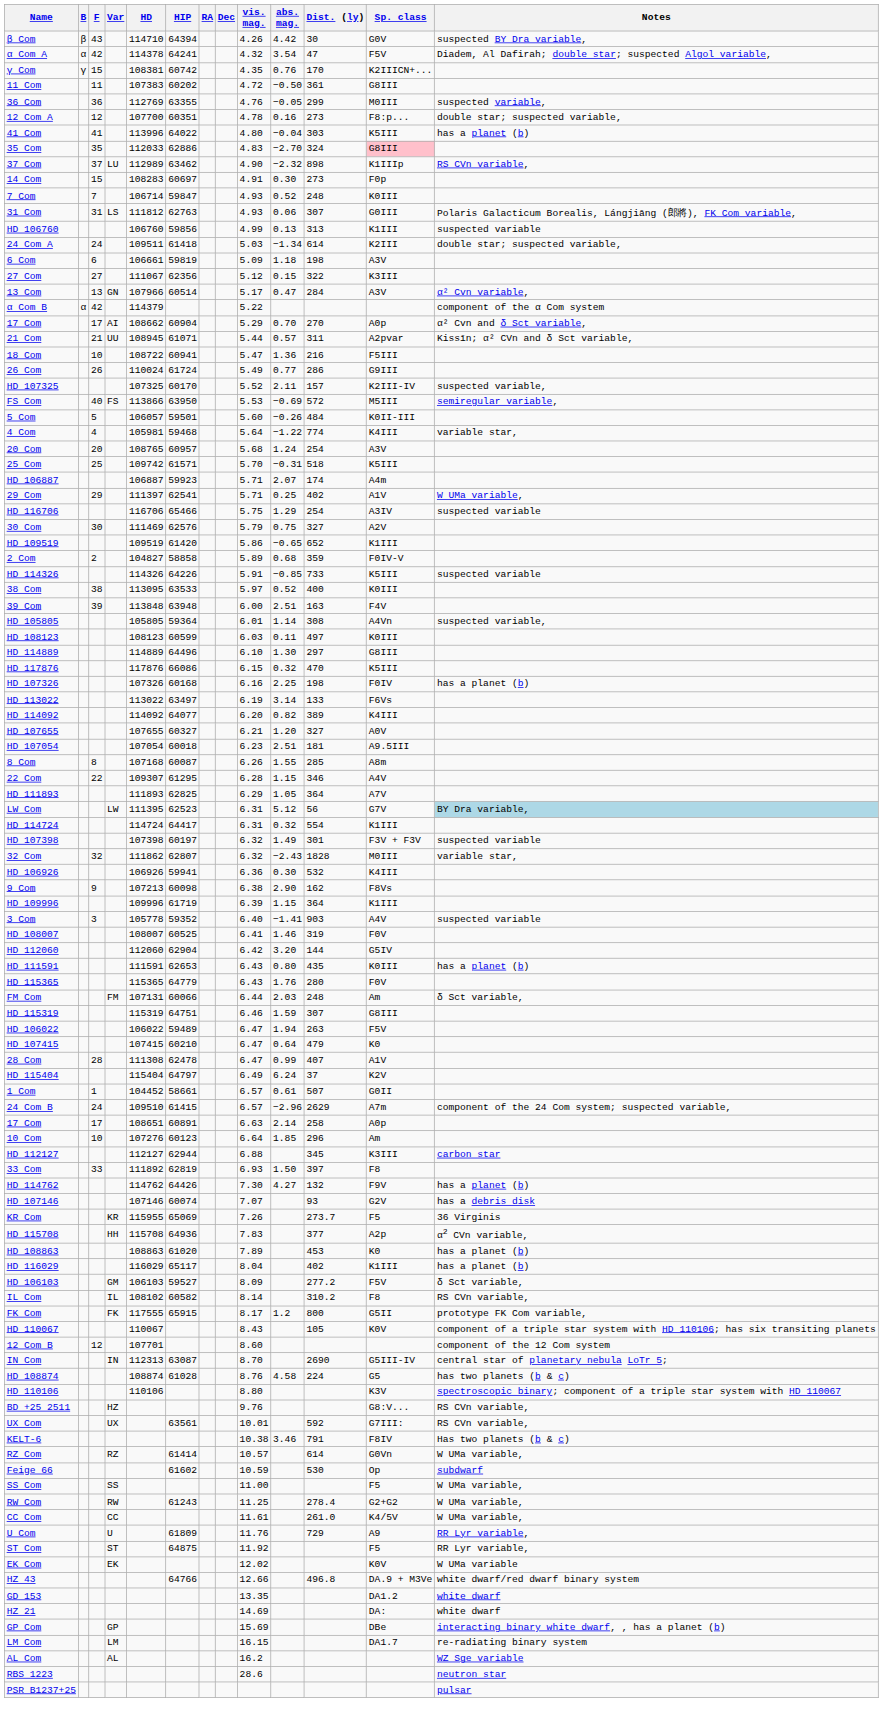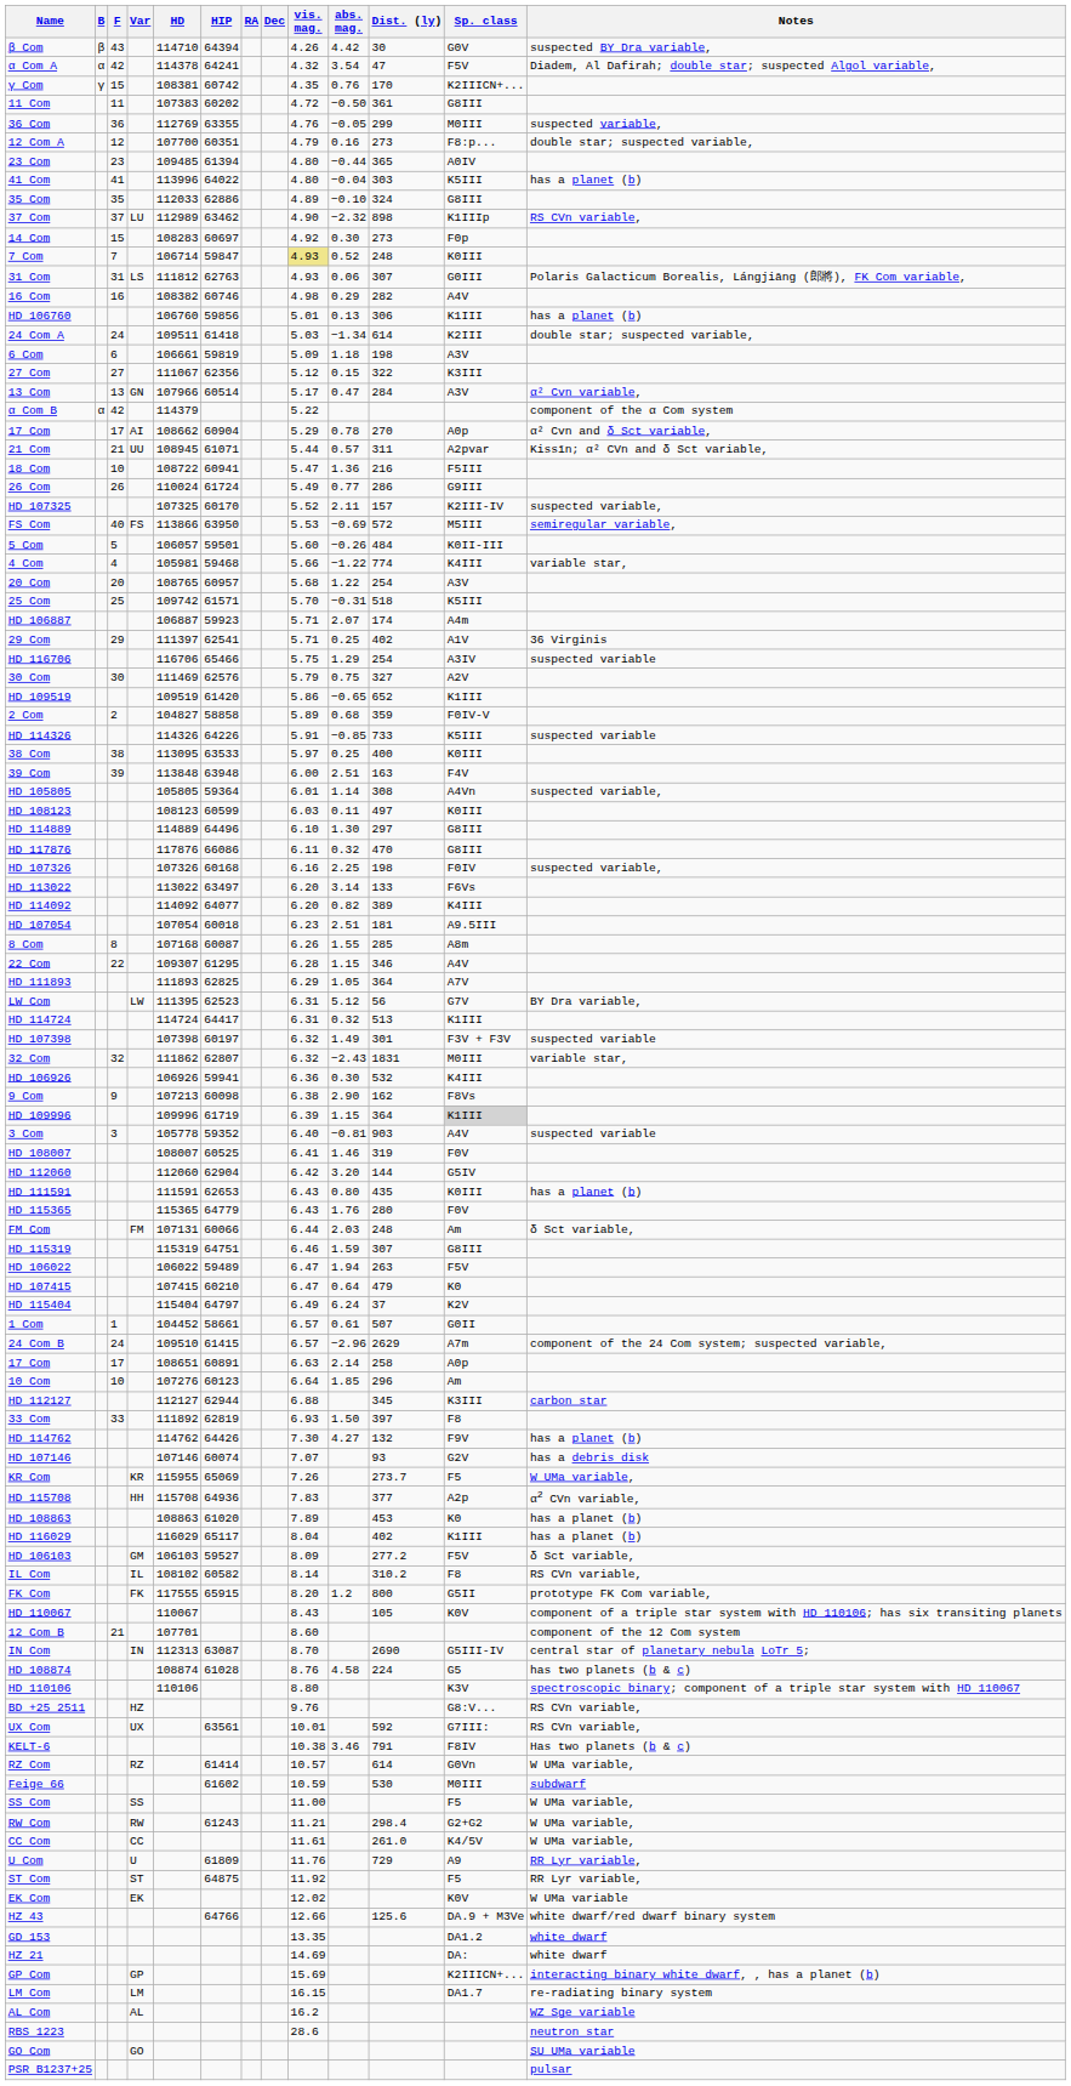12 Com A | vis. mag.: 4.78 -> 4.79
+ row: 23 Com | 23 | 109485 | 61394 | 4.80 | −0.44 | 365 | A0IV
35 Com | vis. mag.: 4.83 -> 4.89
35 Com | abs. mag.: −2.70 -> −0.10
35 Com | Sp. class: pink background -> no background
14 Com | vis. mag.: 4.91 -> 4.92
7 Com | vis. mag.: no background -> khaki background
+ row: 16 Com | 16 | 108382 | 60746 | 4.98 | 0.29 | 282 | A4V
HD 106760 | vis. mag.: 4.99 -> 5.01
HD 106760 | Dist. (ly): 313 -> 306
HD 106760 | Notes: suspected variable -> has a planet (b)
17 Com / AI | abs. mag.: 0.70 -> 0.78
4 Com | vis. mag.: 5.64 -> 5.66
20 Com | abs. mag.: 1.24 -> 1.22
29 Com | Notes: W UMa variable, -> 36 Virginis
38 Com | abs. mag.: 0.52 -> 0.25
HD 117876 | vis. mag.: 6.15 -> 6.11
HD 117876 | Sp. class: K5III -> G8III
HD 107326 | Notes: has a planet (b) -> suspected variable,
HD 113022 | vis. mag.: 6.19 -> 6.20
- row: HD 107655 | 107655 | 60327 | 6.21 | 1.20 | 327 | A0V
LW Com | Notes: lightblue background -> no background
HD 114724 | Dist. (ly): 554 -> 513
32 Com | Dist. (ly): 1828 -> 1831
HD 109996 | Sp. class: no background -> lightgrey background
3 Com | abs. mag.: −1.41 -> −0.81
- row: 28 Com | 28 | 111308 | 62478 | 6.47 | 0.99 | 407 | A1V
KR Com | Notes: 36 Virginis -> W UMa variable,
FK Com | vis. mag.: 8.17 -> 8.20
12 Com B | F: 12 -> 21
Feige 66 | Sp. class: Op -> M0III
RW Com | vis. mag.: 11.25 -> 11.21
RW Com | Dist. (ly): 278.4 -> 298.4
HZ 43 | Dist. (ly): 496.8 -> 125.6
GP Com | Sp. class: DBe -> K2IIICN+...
+ row: GO Com | GO | SU UMa variable
